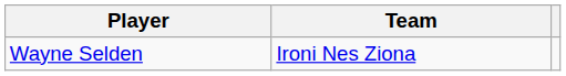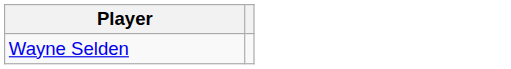- column: Team | Ironi Nes Ziona
